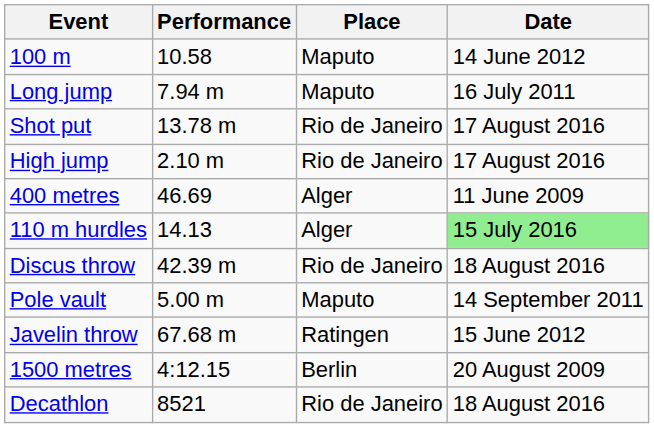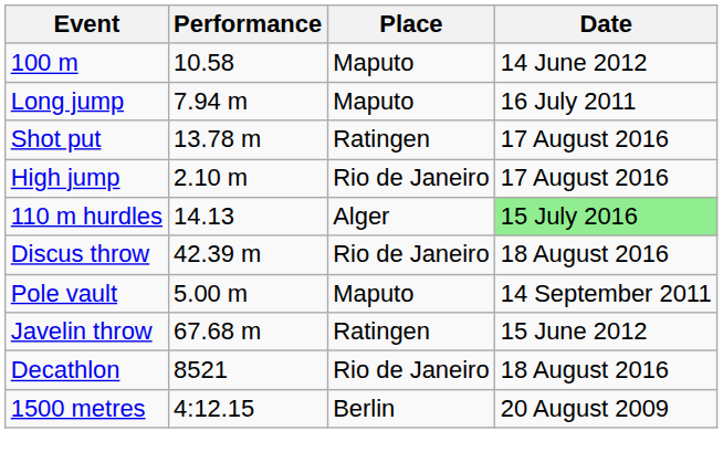Shot put | Place: Rio de Janeiro -> Ratingen
- row: 400 metres | 46.69 | Alger | 11 June 2009
rows swapped: 1500 metres <-> Decathlon
